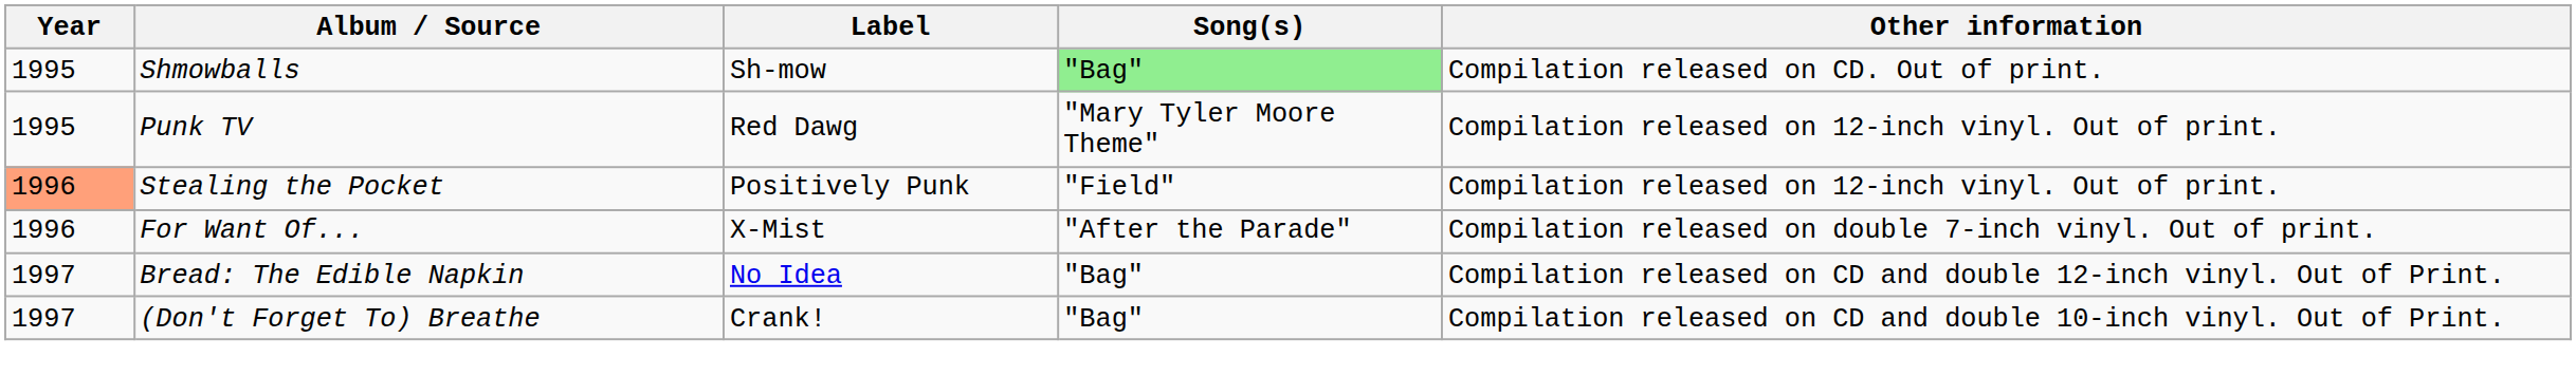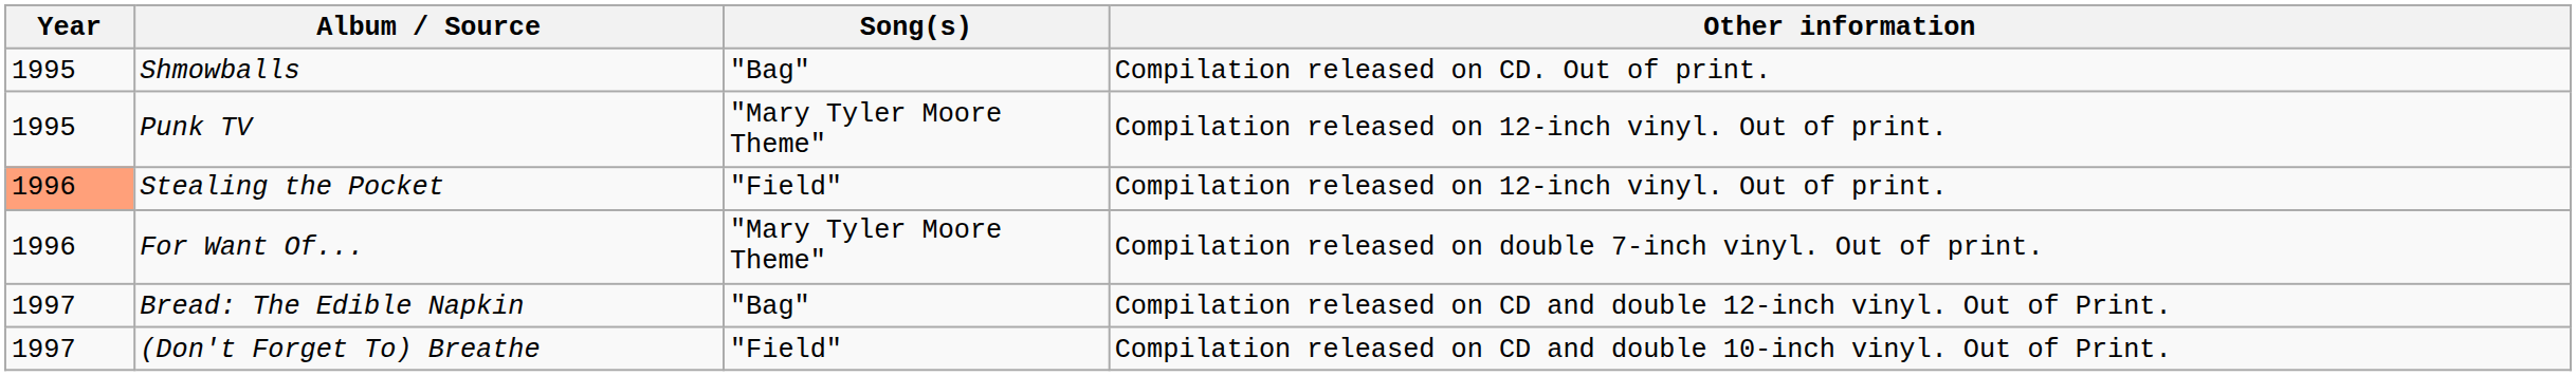- column: Label | Sh-mow | Red Dawg | Positively Punk | X-Mist | No Idea | Crank!
Shmowballs | Song(s): lightgreen background -> no background
For Want Of... | Song(s): "After the Parade" -> "Mary Tyler Moore Theme"
(Don't Forget To) Breathe | Song(s): "Bag" -> "Field"
